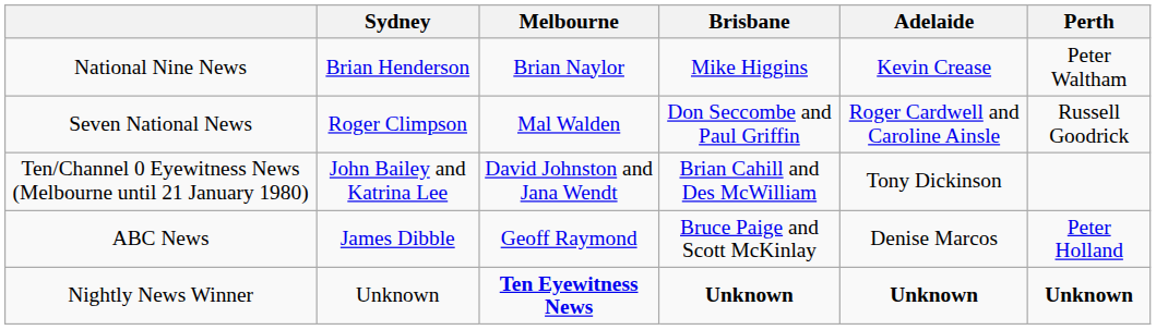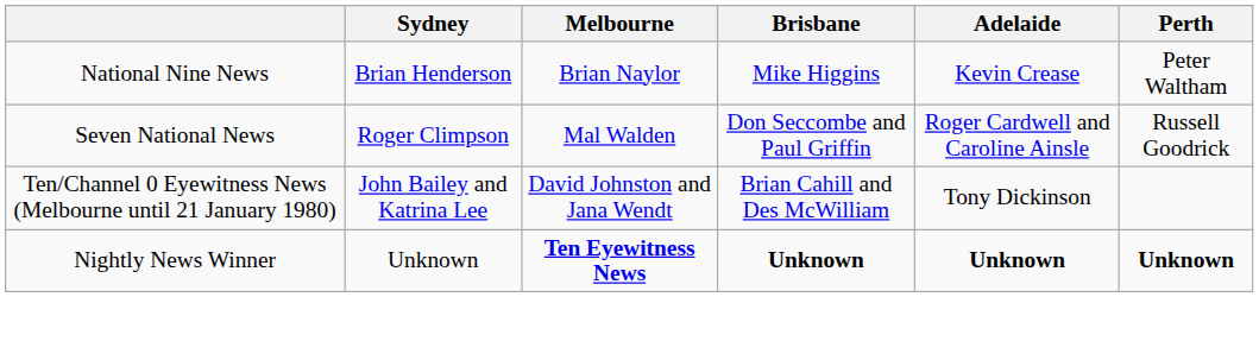- row: ABC News | James Dibble | Geoff Raymond | Bruce Paige and Scott McKinlay | Denise Marcos | Peter Holland
